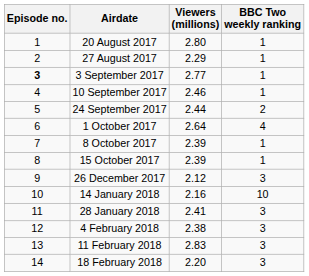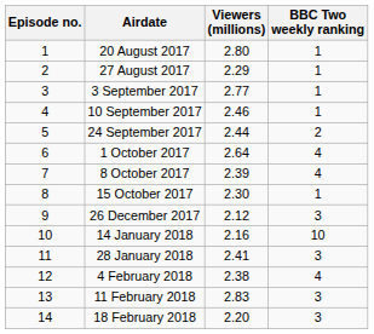3 September 2017 | Episode no.: bold -> normal
8 October 2017 | BBC Two weekly ranking: 1 -> 4
15 October 2017 | Viewers (millions): 2.39 -> 2.30
4 February 2018 | BBC Two weekly ranking: 3 -> 4
